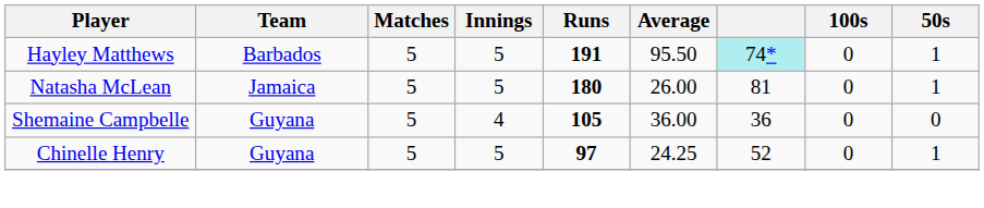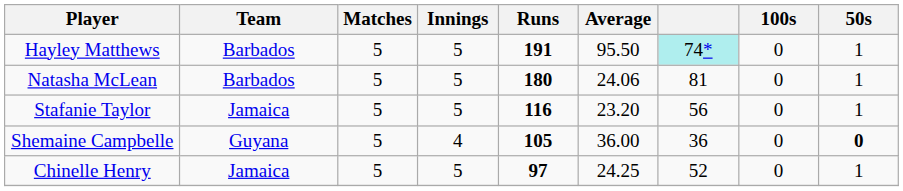Natasha McLean | Team: Jamaica -> Barbados
Natasha McLean | Average: 26.00 -> 24.06
+ row: Stafanie Taylor | Jamaica | 5 | 5 | 116 | 23.20 | 56 | 0 | 1
Shemaine Campbelle | 50s: normal -> bold
Chinelle Henry | Team: Guyana -> Jamaica
